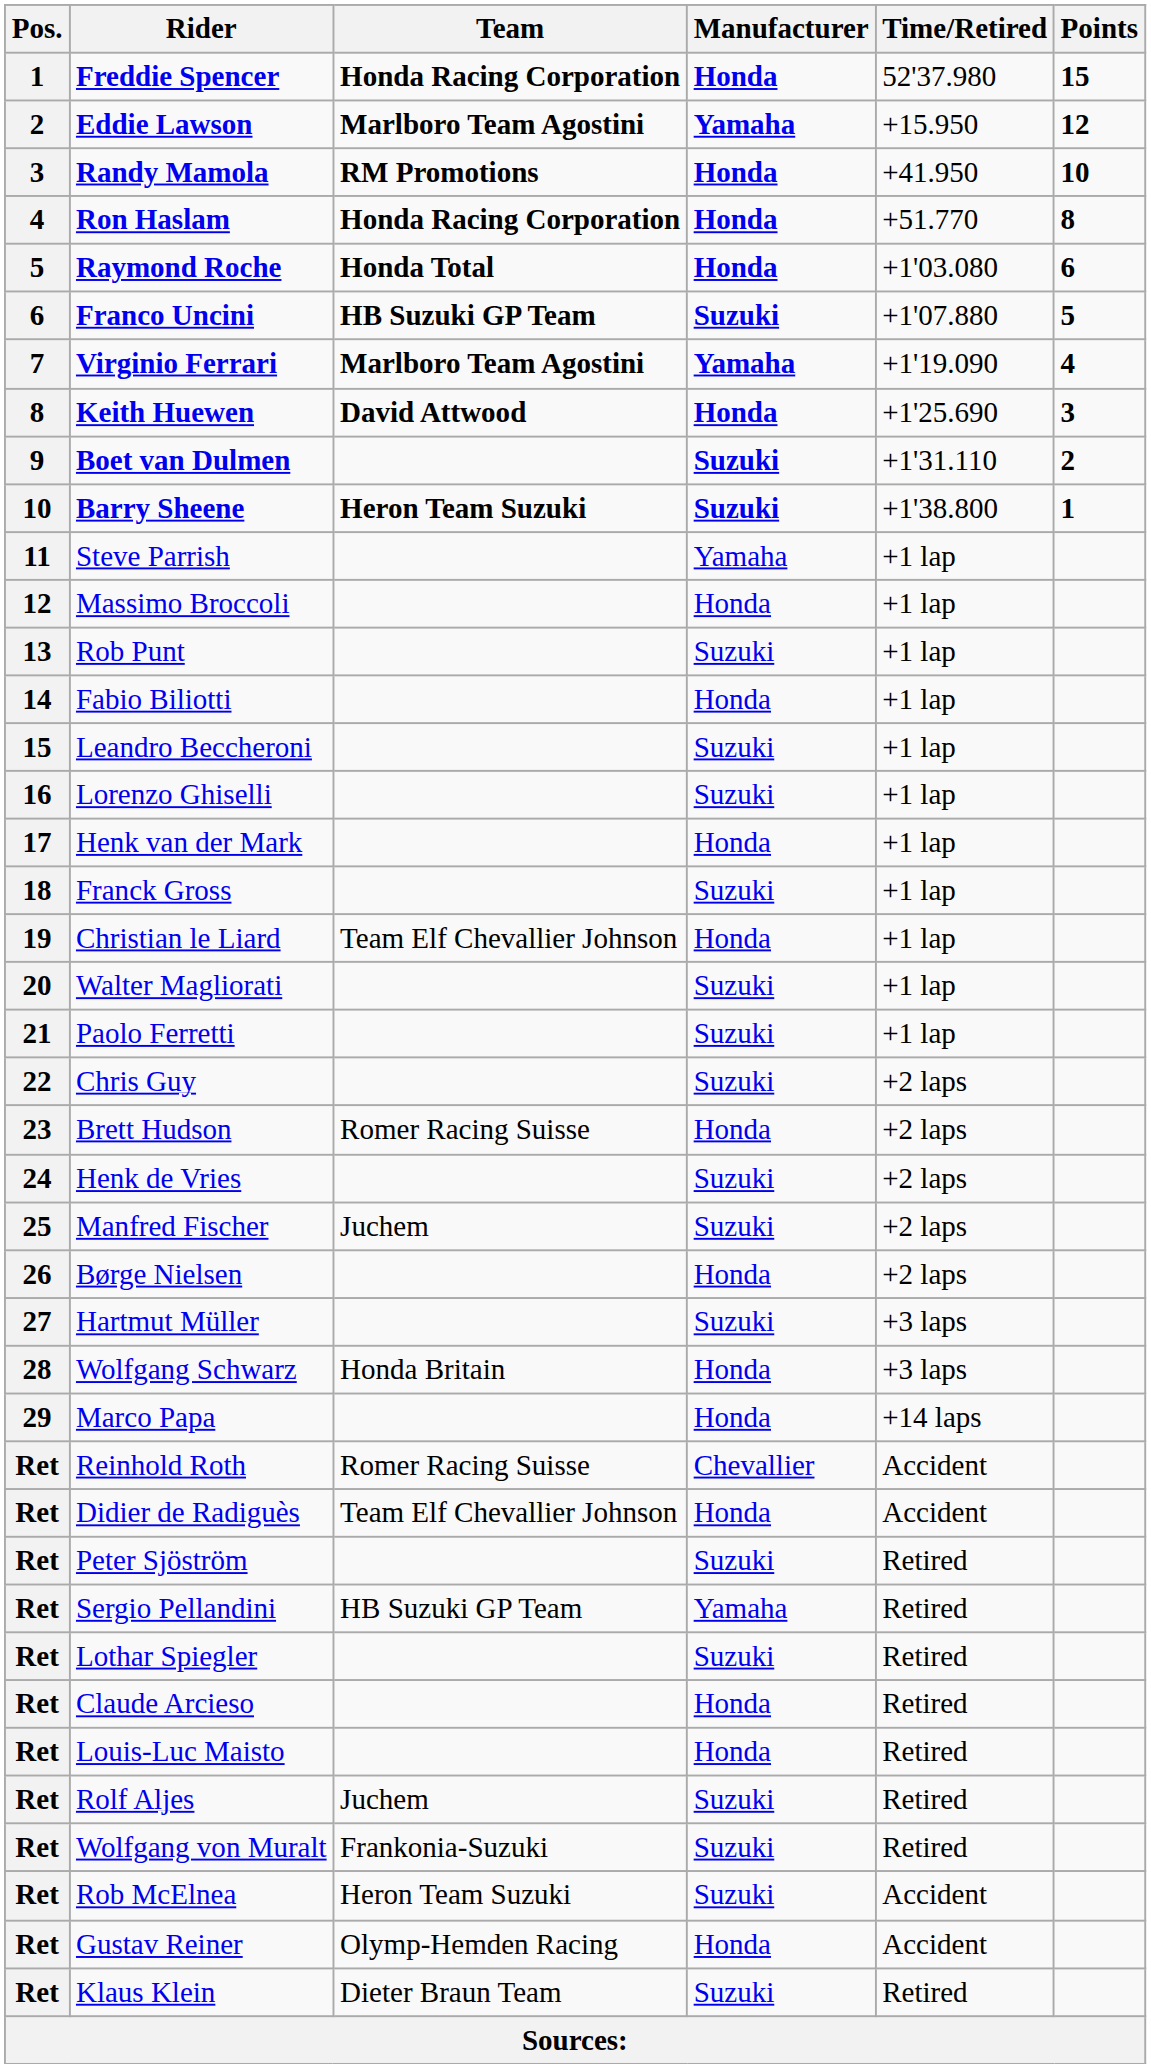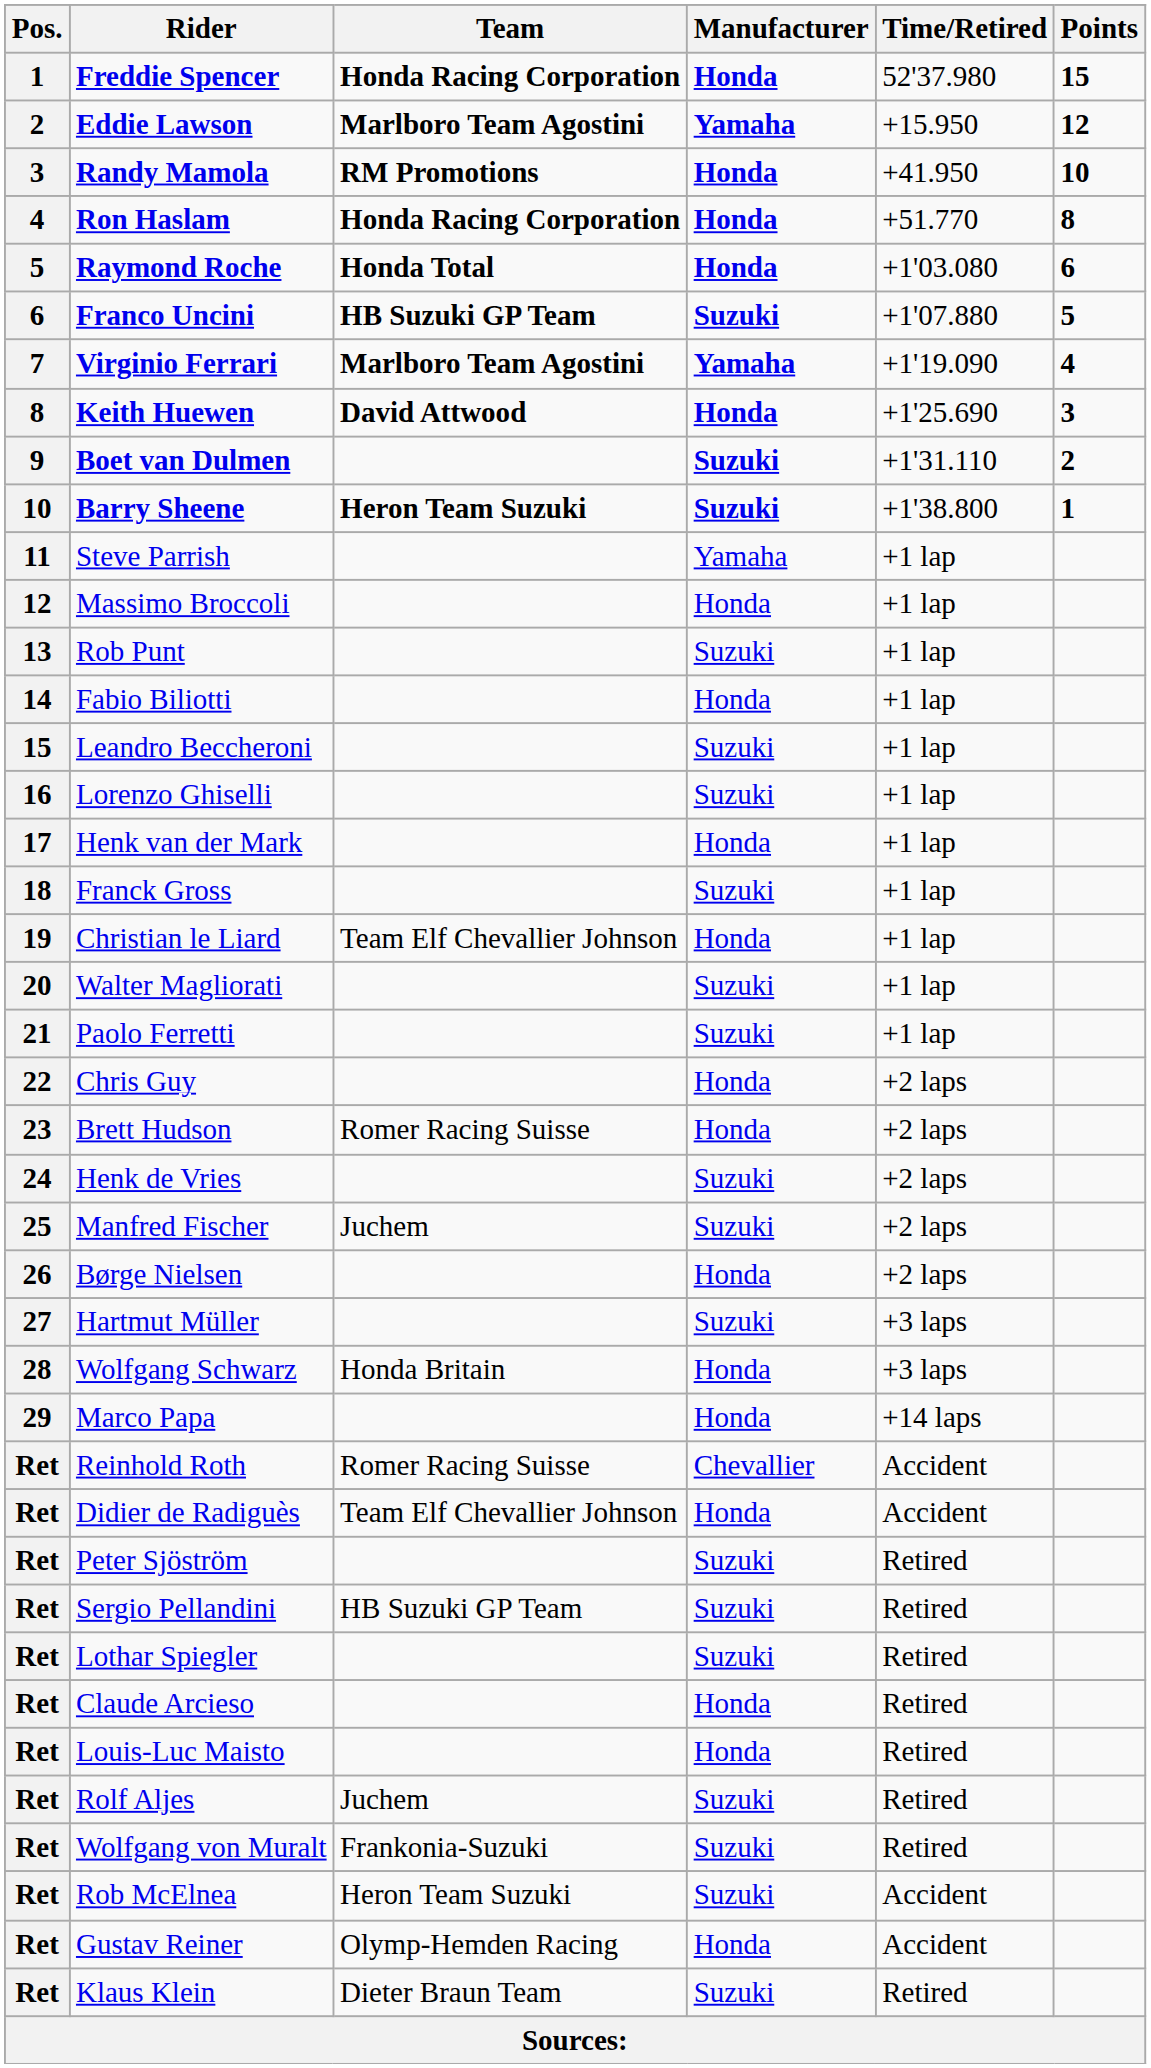Chris Guy | Manufacturer: Suzuki -> Honda
Sergio Pellandini | Manufacturer: Yamaha -> Suzuki
